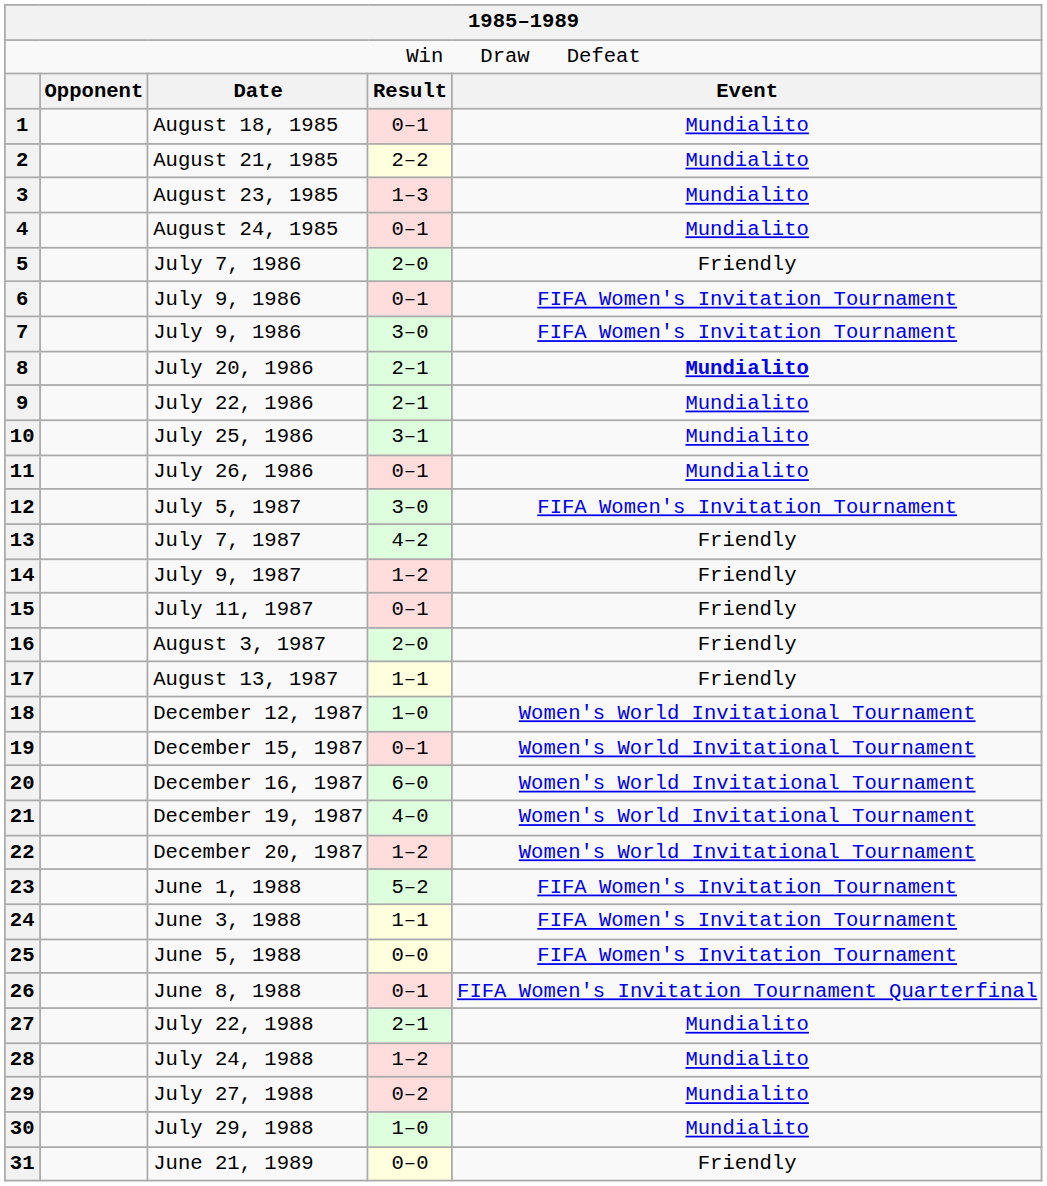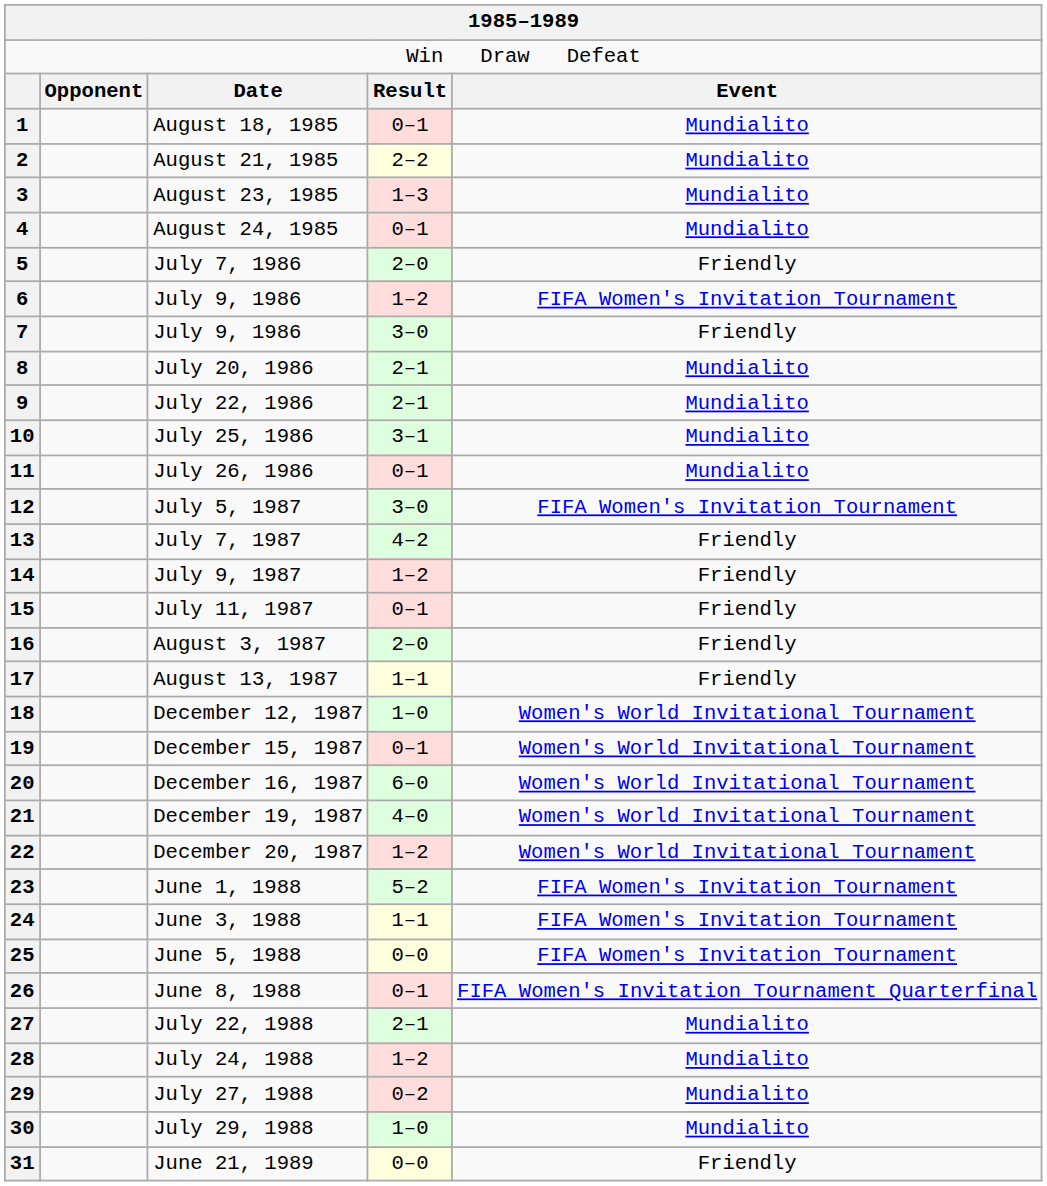6 | column 4: 0–1 -> 1–2
7 | column 5: FIFA Women's Invitation Tournament -> Friendly
8 | column 5: bold -> normal
